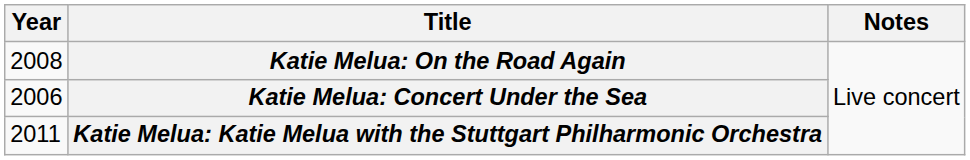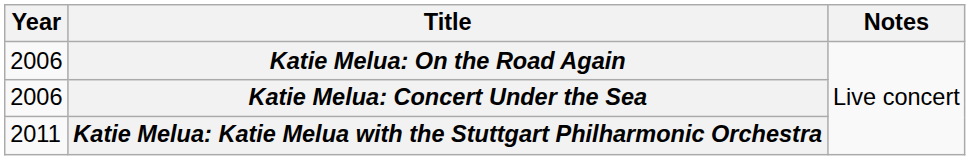Katie Melua: On the Road Again | Year: 2008 -> 2006
